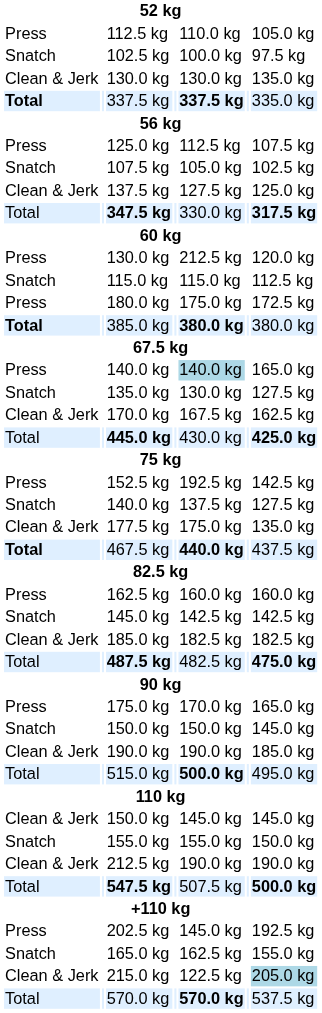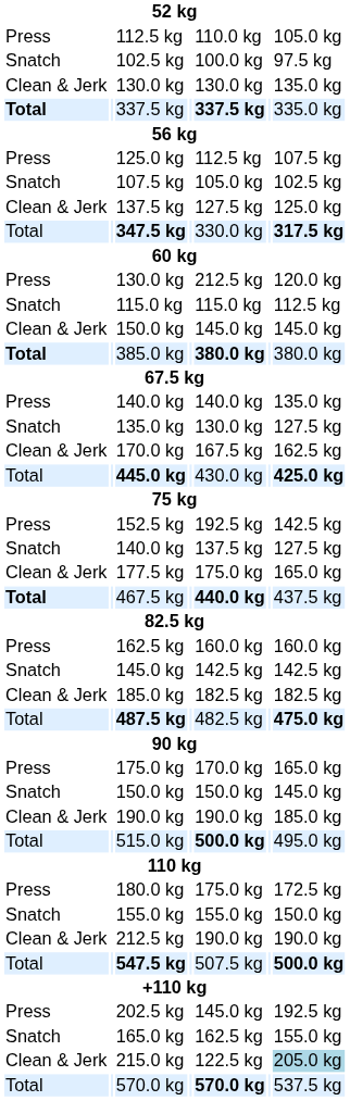rows swapped: Clean & Jerk / 150.0 kg <-> 180.0 kg
Press / 140.0 kg | column 5: lightblue background -> no background
Press / 140.0 kg | column 7: 165.0 kg -> 135.0 kg
177.5 kg | column 7: 135.0 kg -> 165.0 kg
